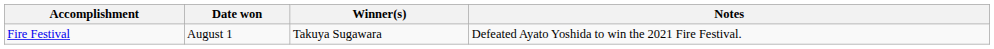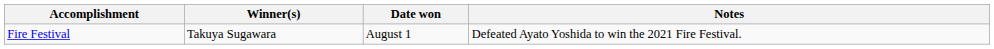columns swapped: Winner(s) <-> Date won
